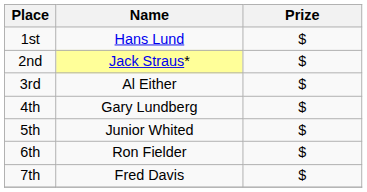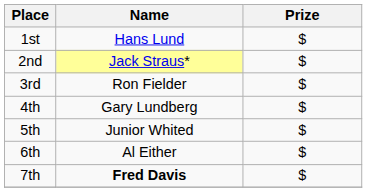3rd | Name: Al Either -> Ron Fielder
6th | Name: Ron Fielder -> Al Either
7th | Name: normal -> bold
